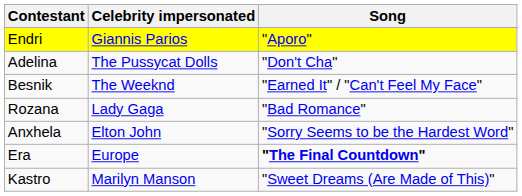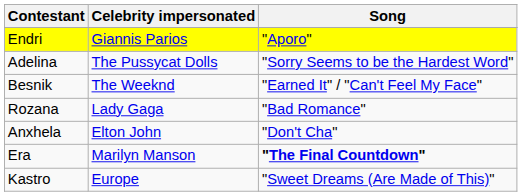Adelina | Song: "Don't Cha" -> "Sorry Seems to be the Hardest Word"
Anxhela | Song: "Sorry Seems to be the Hardest Word" -> "Don't Cha"
Era | Celebrity impersonated: Europe -> Marilyn Manson
Kastro | Celebrity impersonated: Marilyn Manson -> Europe
